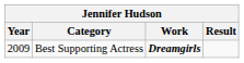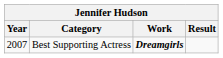Best Supporting Actress | Year: 2009 -> 2007
